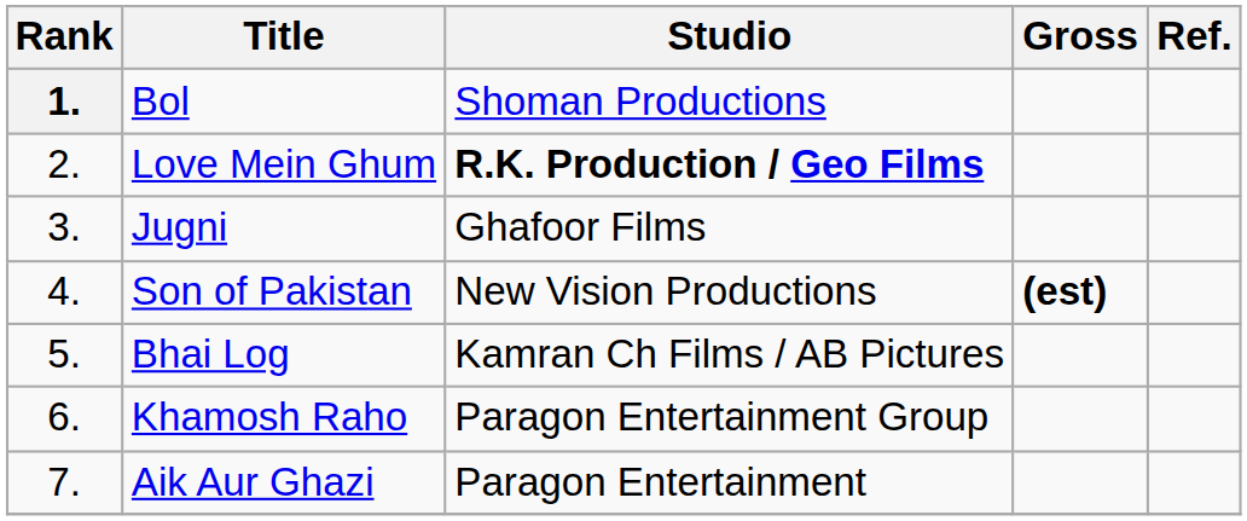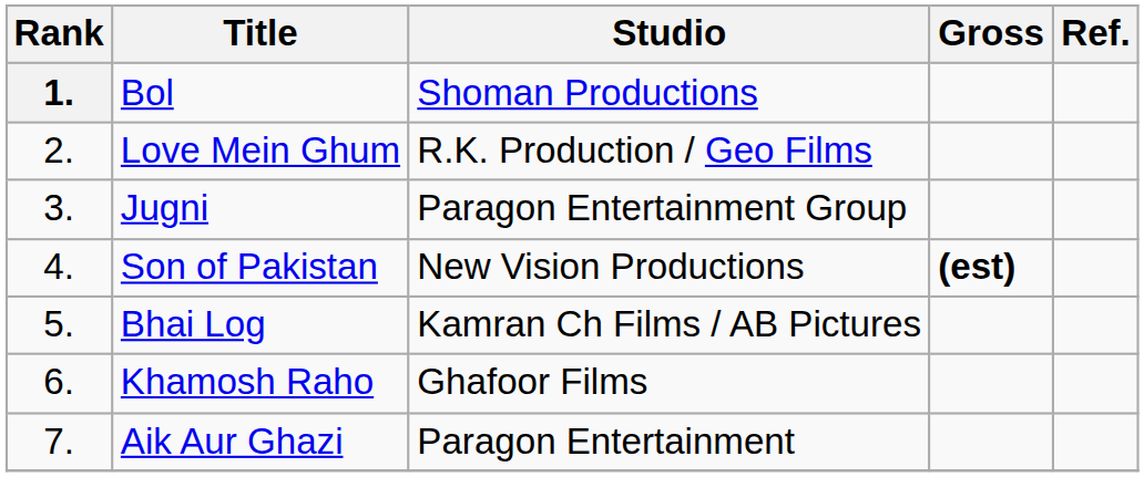Love Mein Ghum | Studio: bold -> normal
Jugni | Studio: Ghafoor Films -> Paragon Entertainment Group
Khamosh Raho | Studio: Paragon Entertainment Group -> Ghafoor Films
